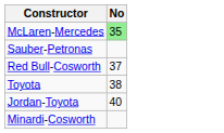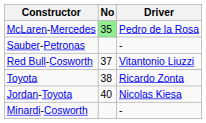+ column: Driver | Pedro de la Rosa | - | Vitantonio Liuzzi | Ricardo Zonta | Nicolas Kiesa | -
